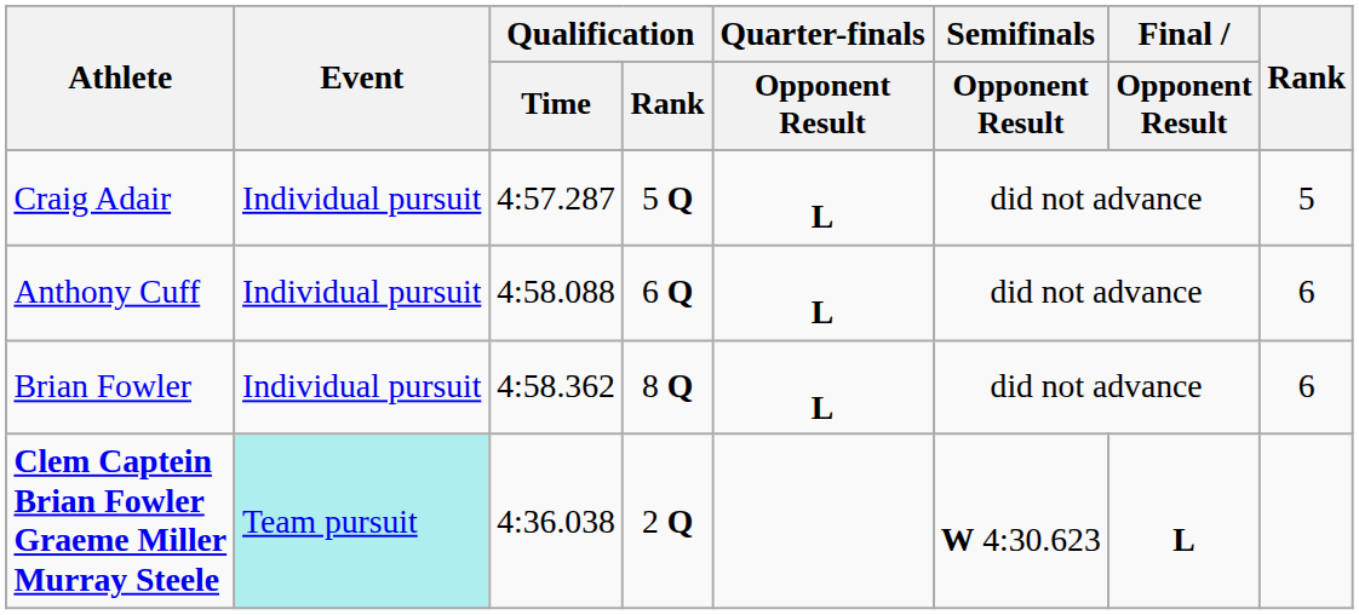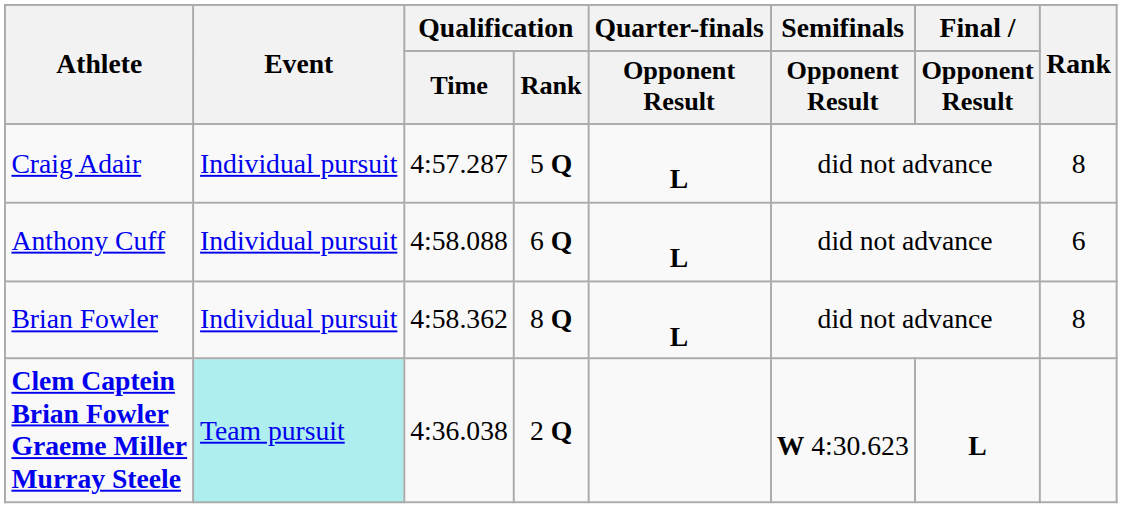Craig Adair | Rank: 5 -> 8
Brian Fowler | Rank: 6 -> 8
